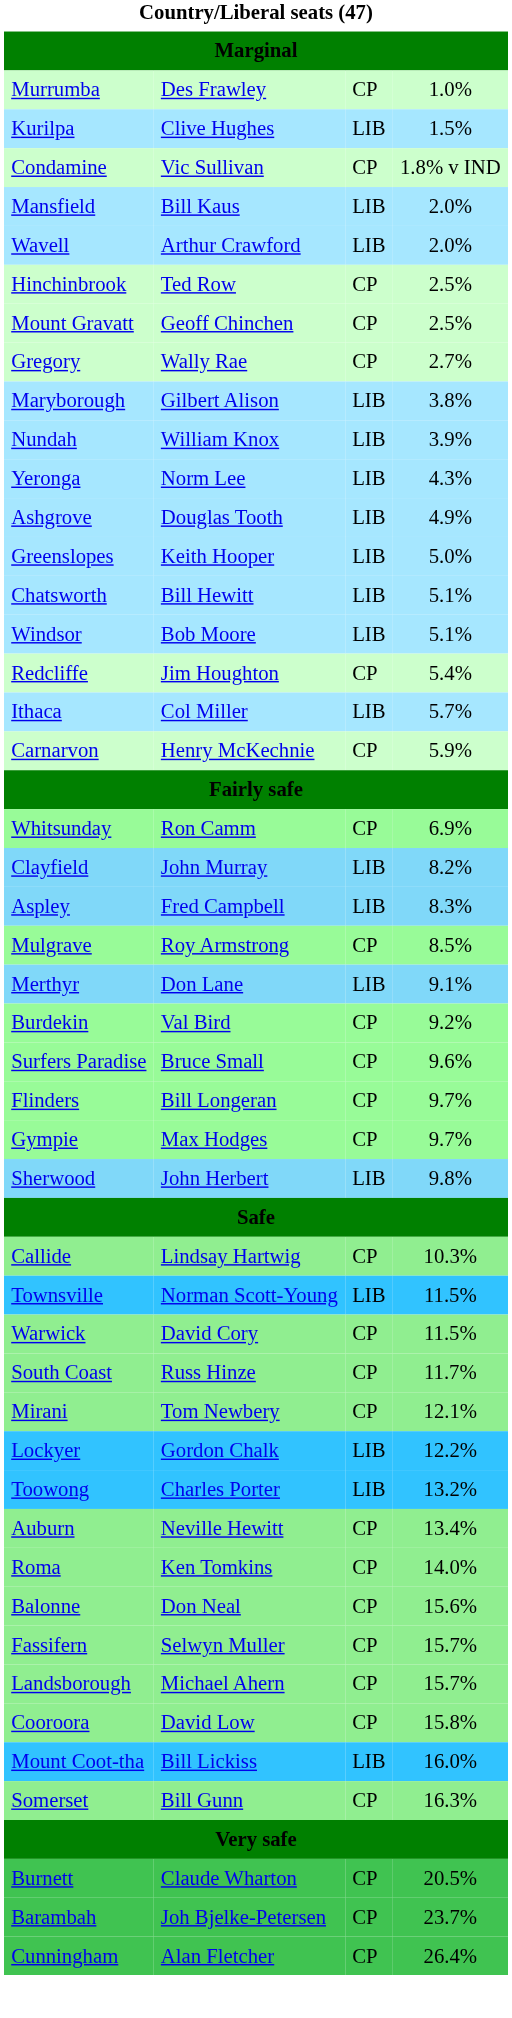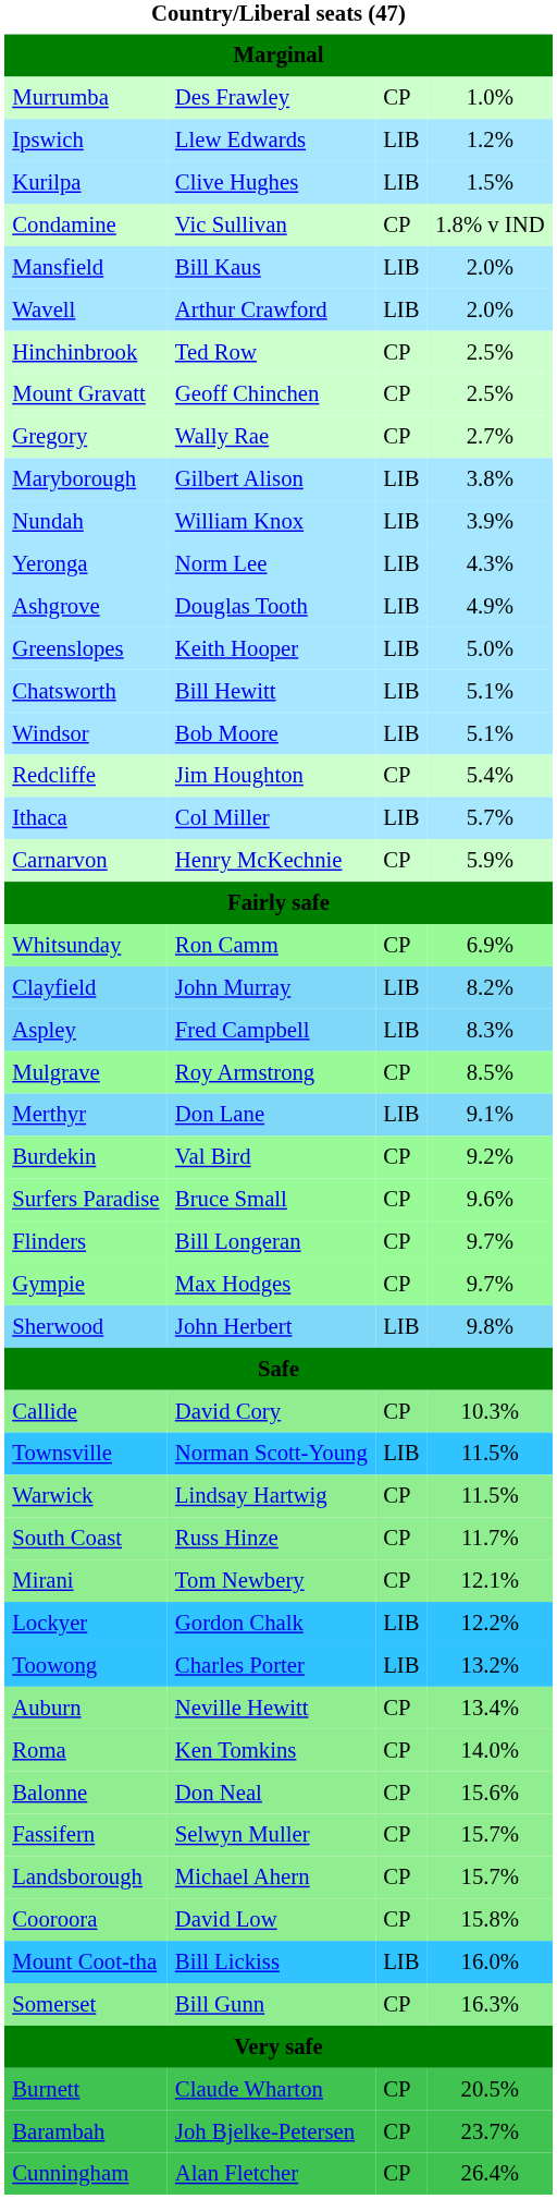+ row: Ipswich | Llew Edwards | LIB | 1.2%
Callide | column 2: Lindsay Hartwig -> David Cory
Warwick | column 2: David Cory -> Lindsay Hartwig
